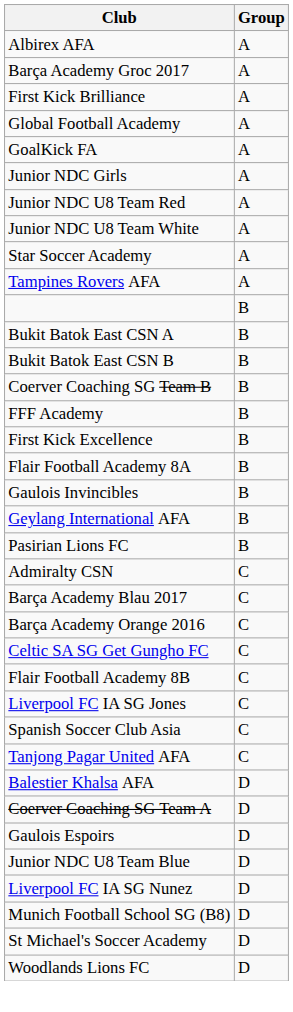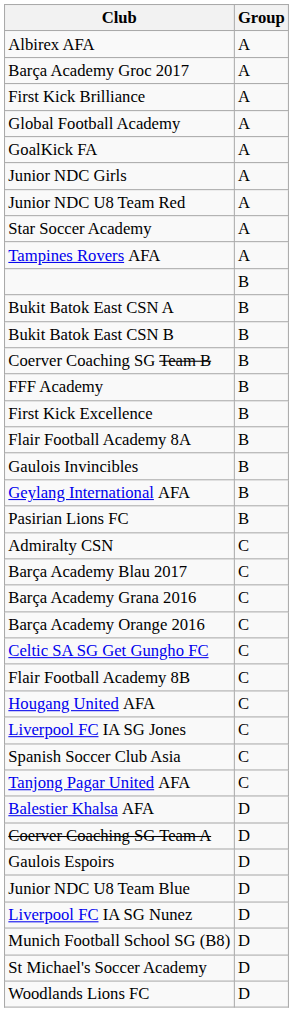- row: Junior NDC U8 Team White | A
+ row: Barça Academy Grana 2016 | C
+ row: Hougang United AFA | C
